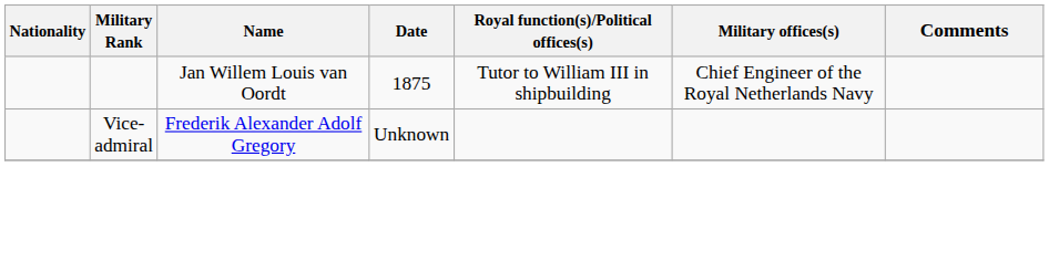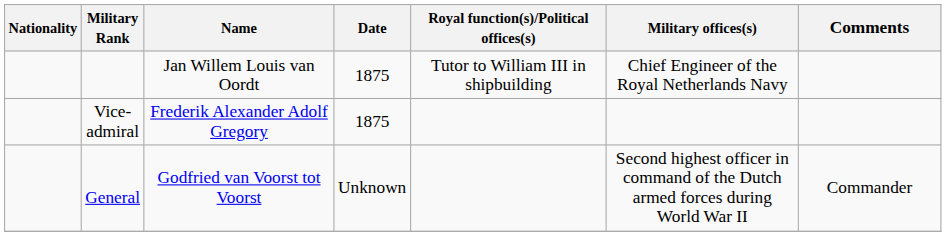Vice-admiral | Date: Unknown -> 1875
+ row: General | Godfried van Voorst tot Voorst | Unknown | Second highest officer in command of the Dutch armed forces during World War II | Commander
